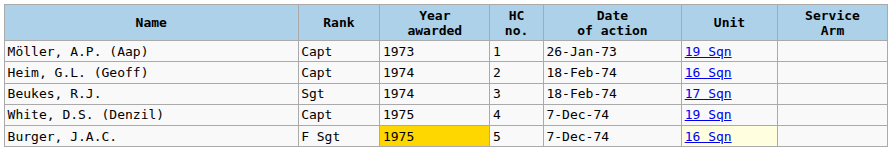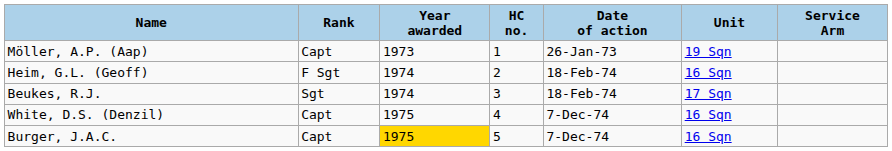Heim, G.L. (Geoff) | Rank: Capt -> F Sgt
White, D.S. (Denzil) | Unit: 19 Sqn -> 16 Sqn
Burger, J.A.C. | Rank: F Sgt -> Capt
Burger, J.A.C. | Unit: lightyellow background -> no background
